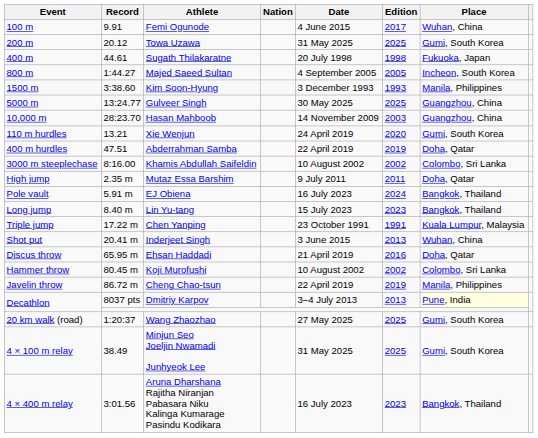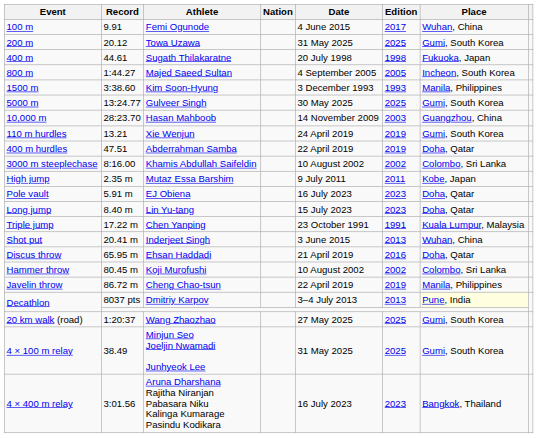Gulveer Singh | Place: Guangzhou, China -> Gumi, South Korea
Xie Wenjun | Edition: 2020 -> 2019
Mutaz Essa Barshim | Place: Doha, Qatar -> Kobe, Japan
EJ Obiena | Edition: 2024 -> 2023
EJ Obiena | Place: Bangkok, Thailand -> Doha, Qatar
Lin Yu-tang | Place: Bangkok, Thailand -> Doha, Qatar
